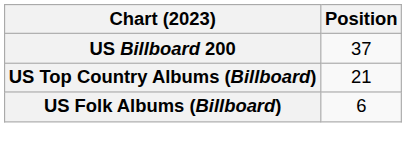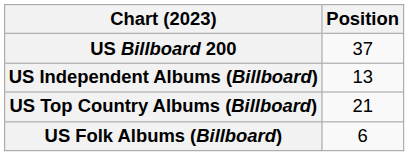+ row: US Independent Albums (Billboard) | 13
